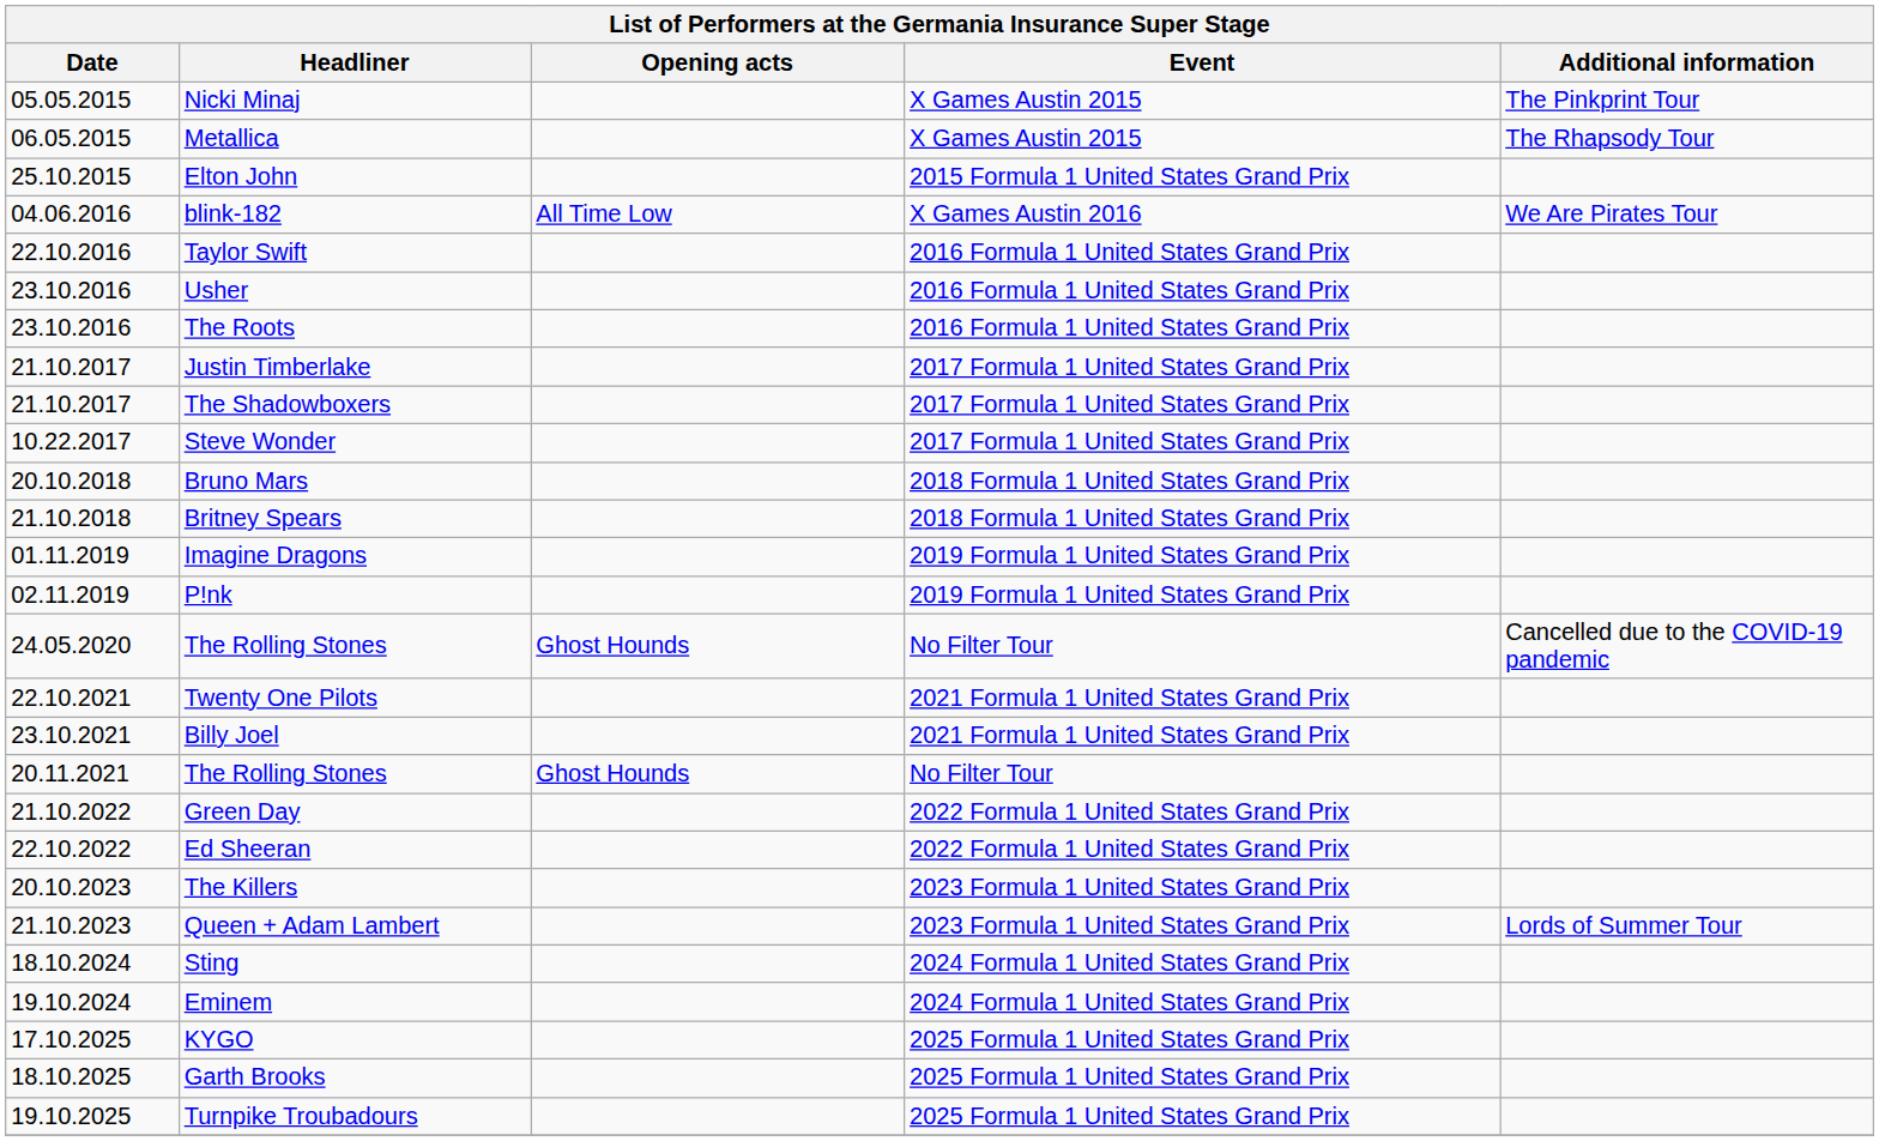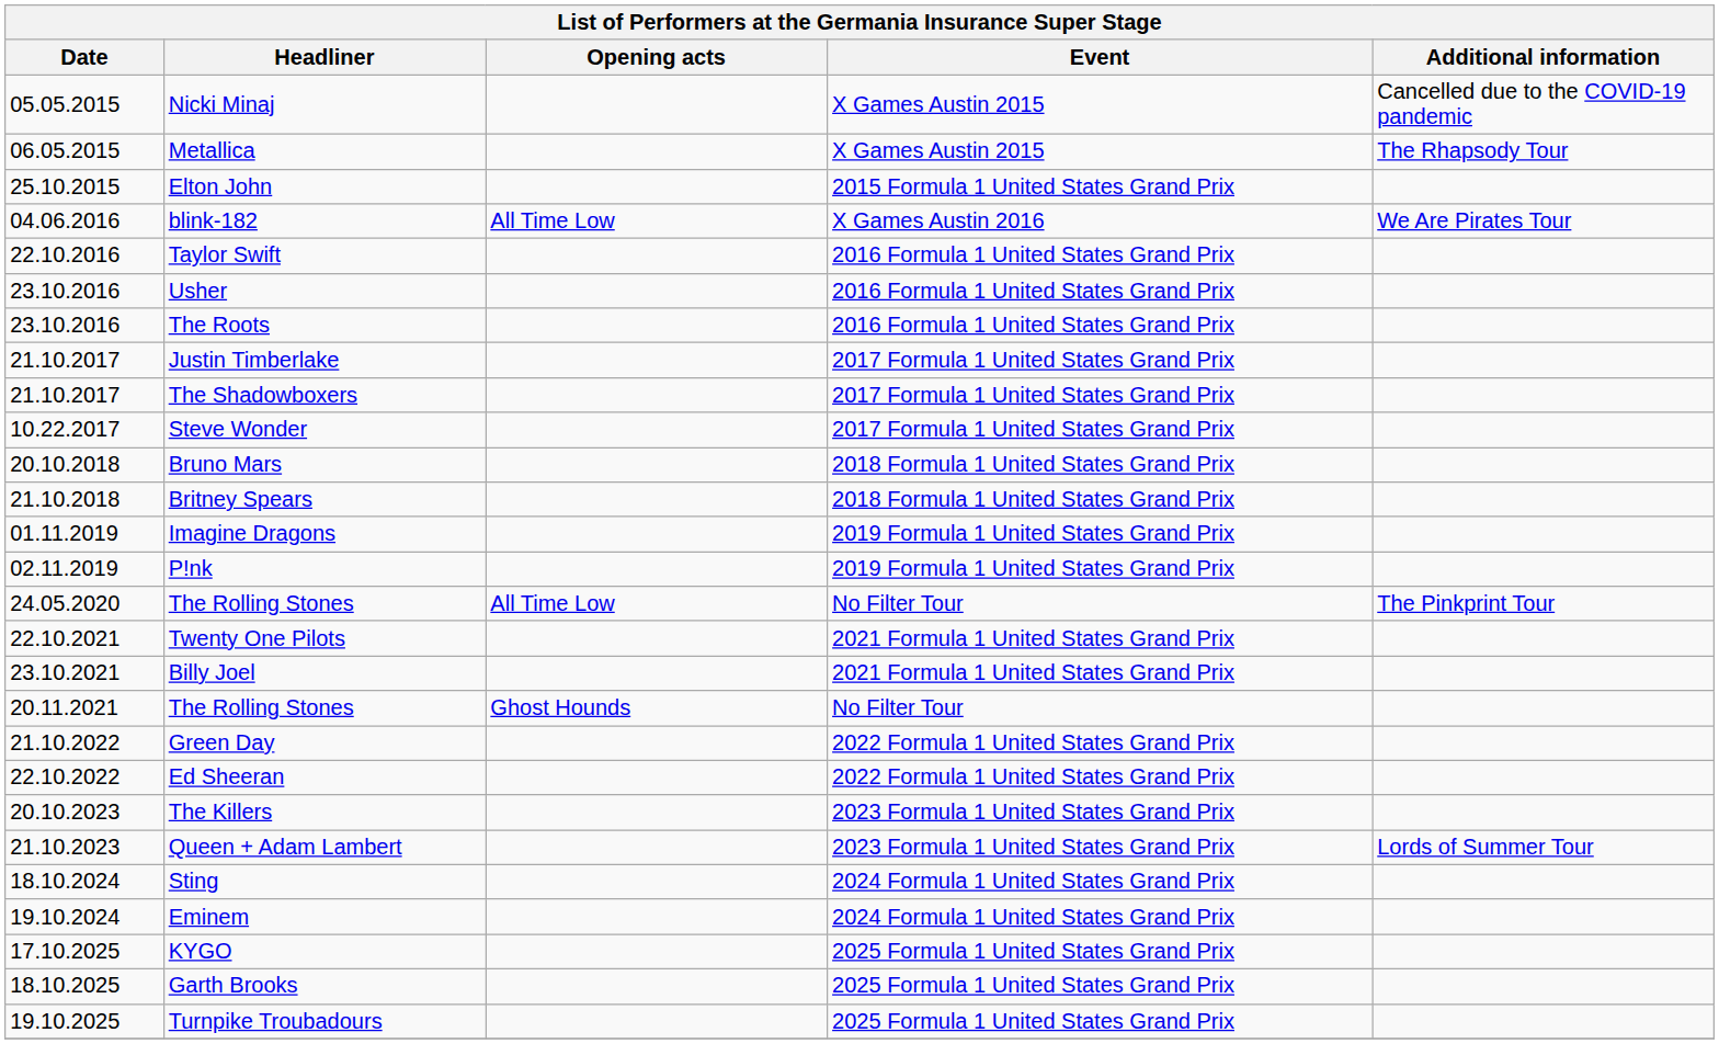Nicki Minaj | Additional information: The Pinkprint Tour -> Cancelled due to the COVID-19 pandemic
24.05.2020 / The Rolling Stones | Opening acts: Ghost Hounds -> All Time Low
24.05.2020 / The Rolling Stones | Additional information: Cancelled due to the COVID-19 pandemic -> The Pinkprint Tour
